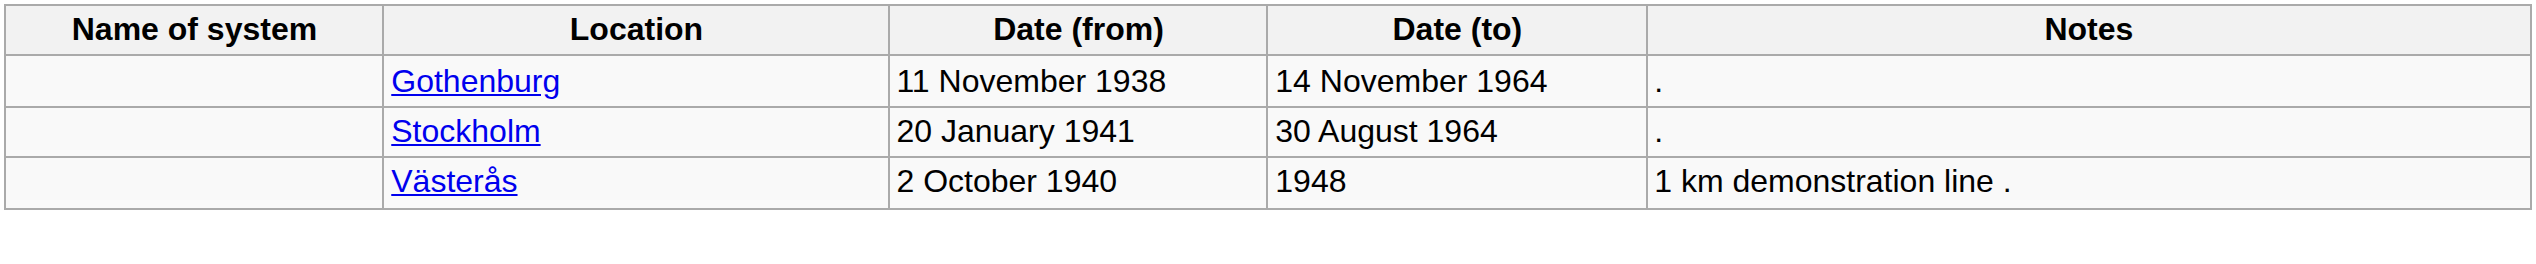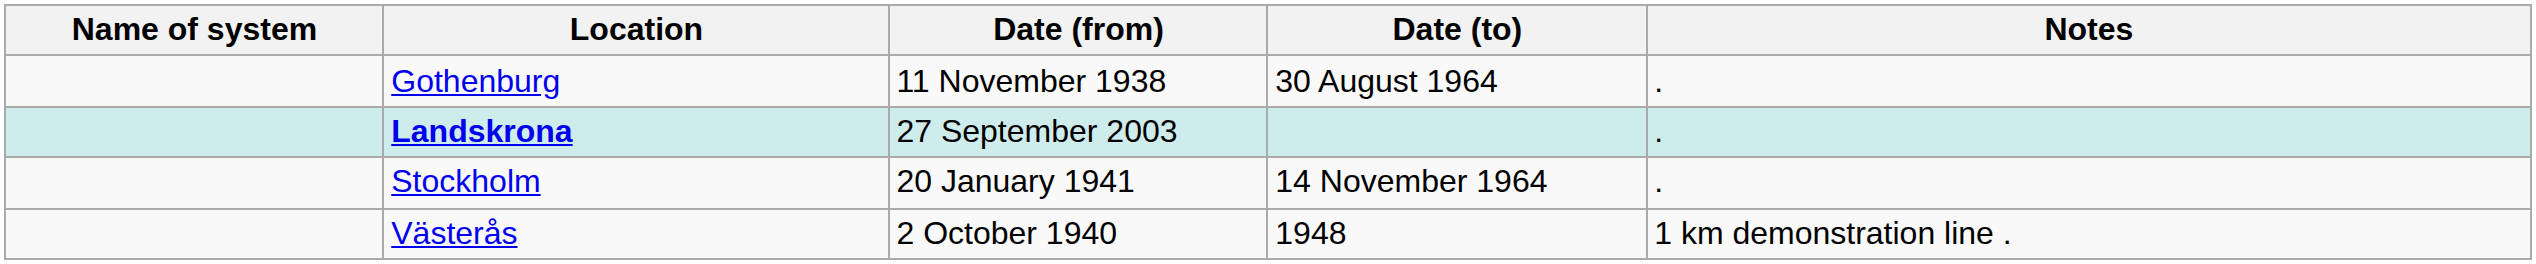Gothenburg | Date (to): 14 November 1964 -> 30 August 1964
+ row: Landskrona | 27 September 2003 | .
Stockholm | Date (to): 30 August 1964 -> 14 November 1964
